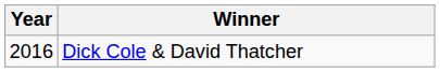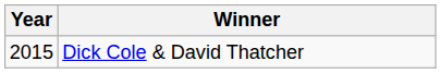Dick Cole & David Thatcher | Year: 2016 -> 2015
